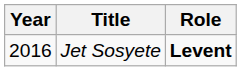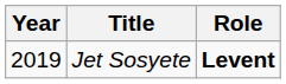Jet Sosyete | Year: 2016 -> 2019
